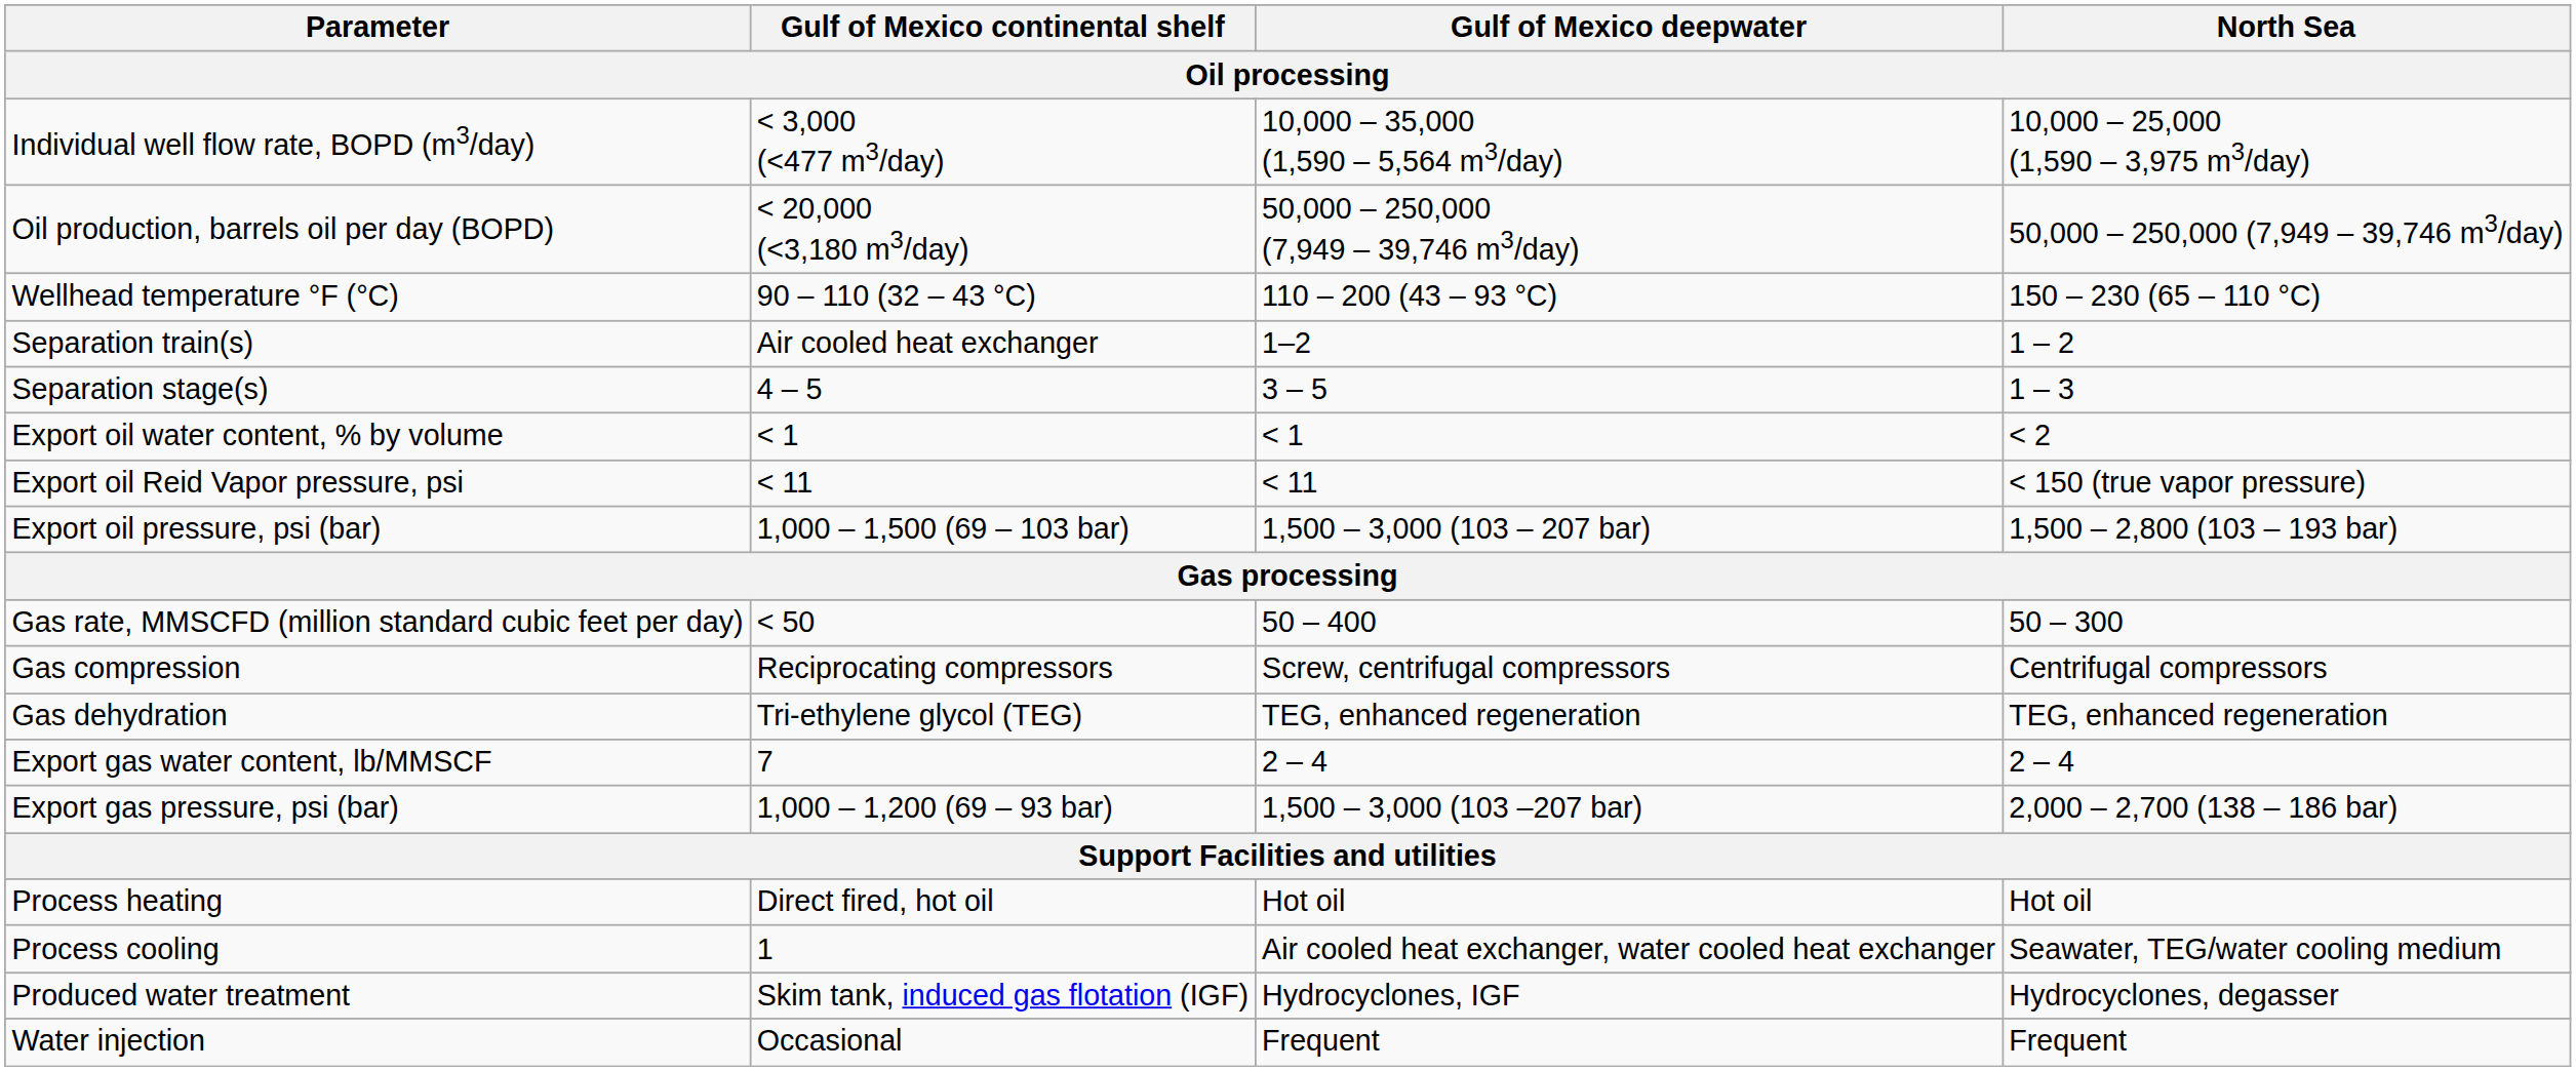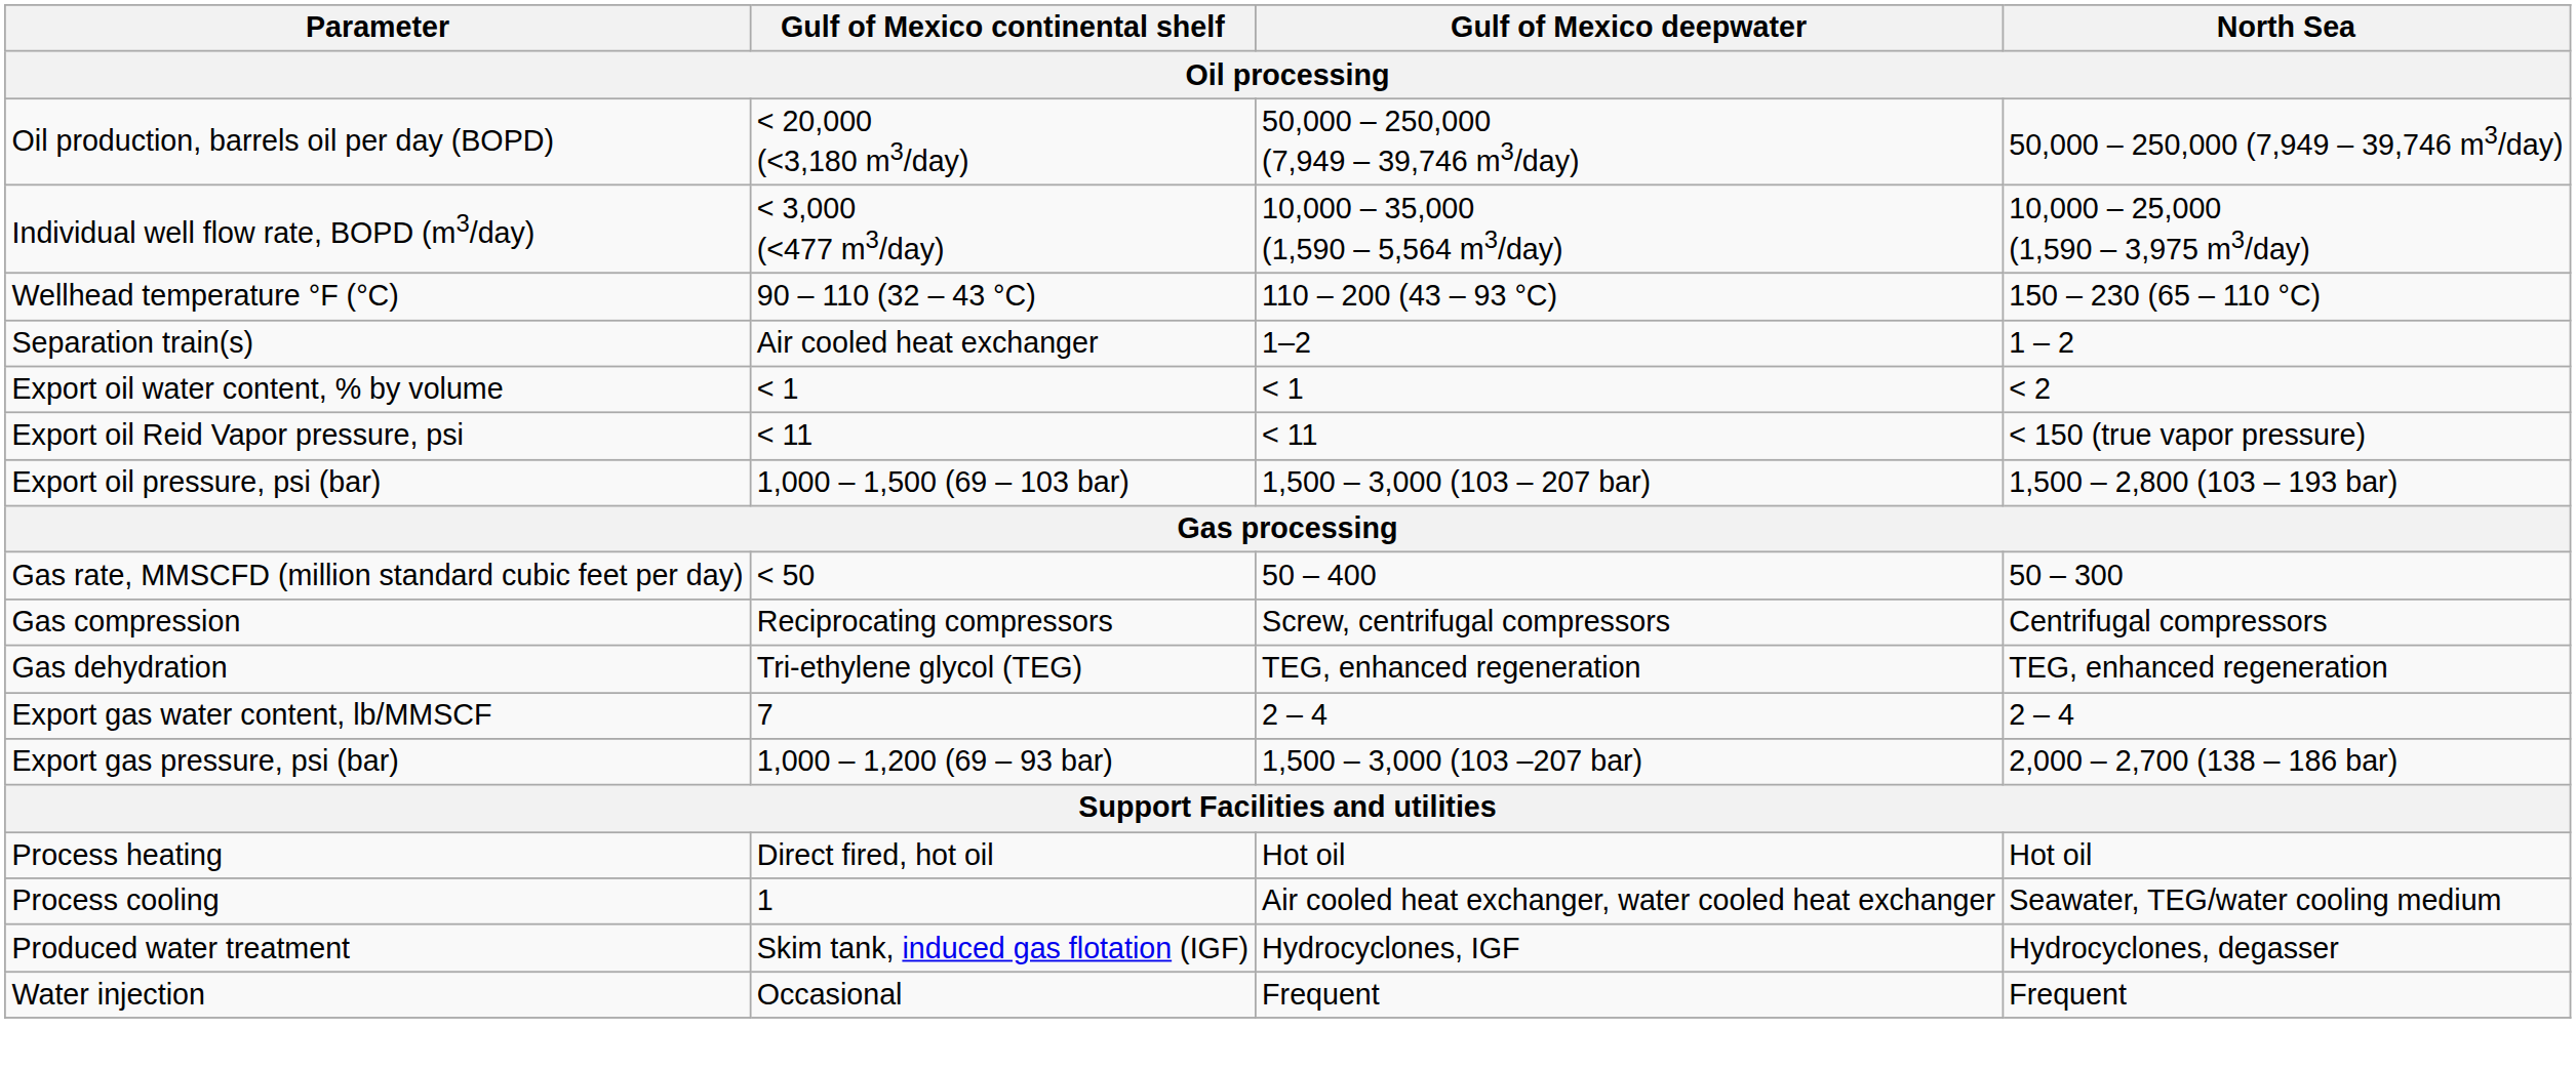rows swapped: Oil production, barrels oil per day (BOPD) <-> Individual well flow rate, BOPD (m3/day)
- row: Separation stage(s) | 4 – 5 | 3 – 5 | 1 – 3
